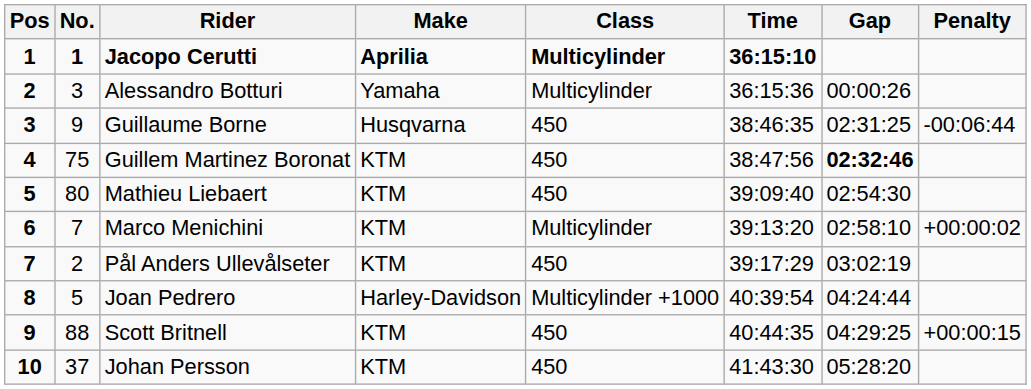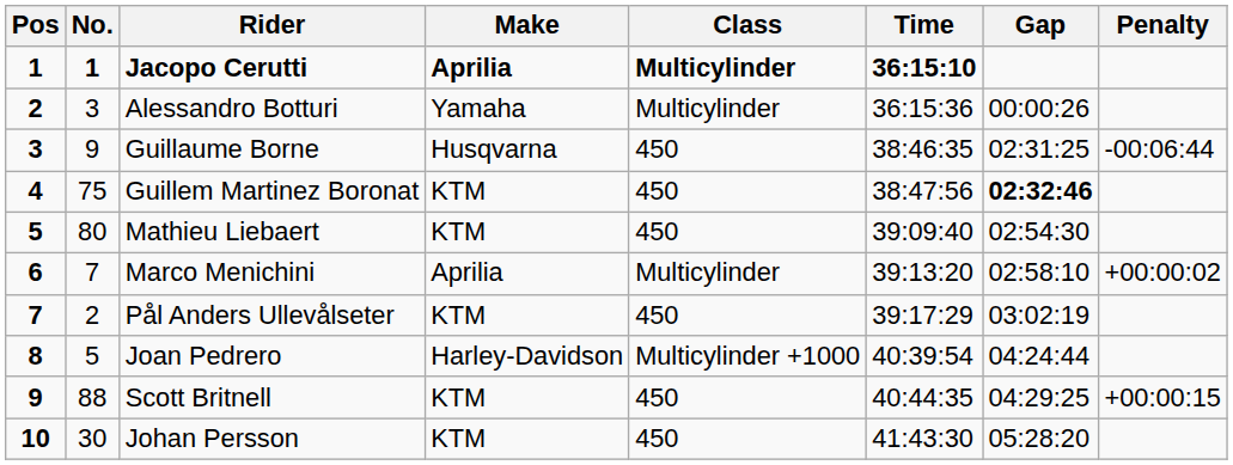Marco Menichini | Make: KTM -> Aprilia
Johan Persson | No.: 37 -> 30
